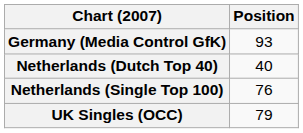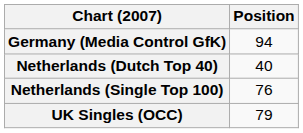Germany (Media Control GfK) | Position: 93 -> 94
